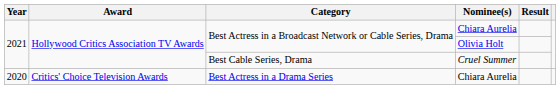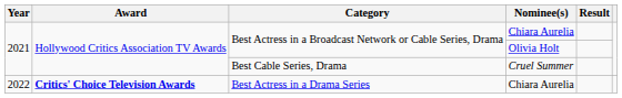Best Actress in a Drama Series | Year: 2020 -> 2022
Best Actress in a Drama Series | Award: normal -> bold
